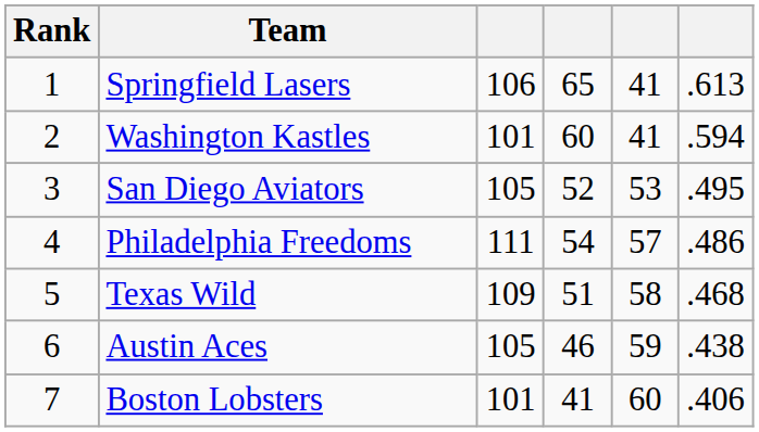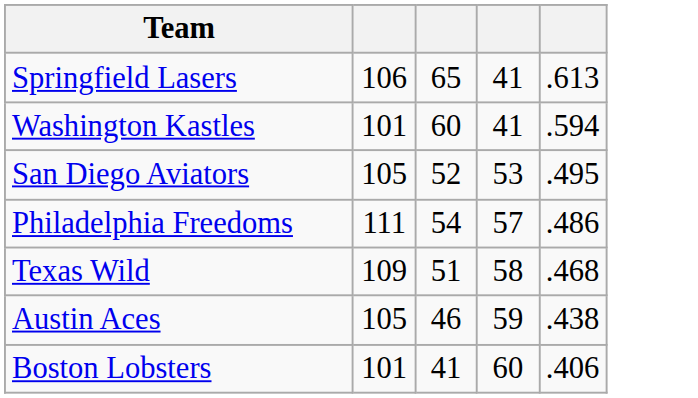- column: Rank | 1 | 2 | 3 | 4 | 5 | 6 | 7
